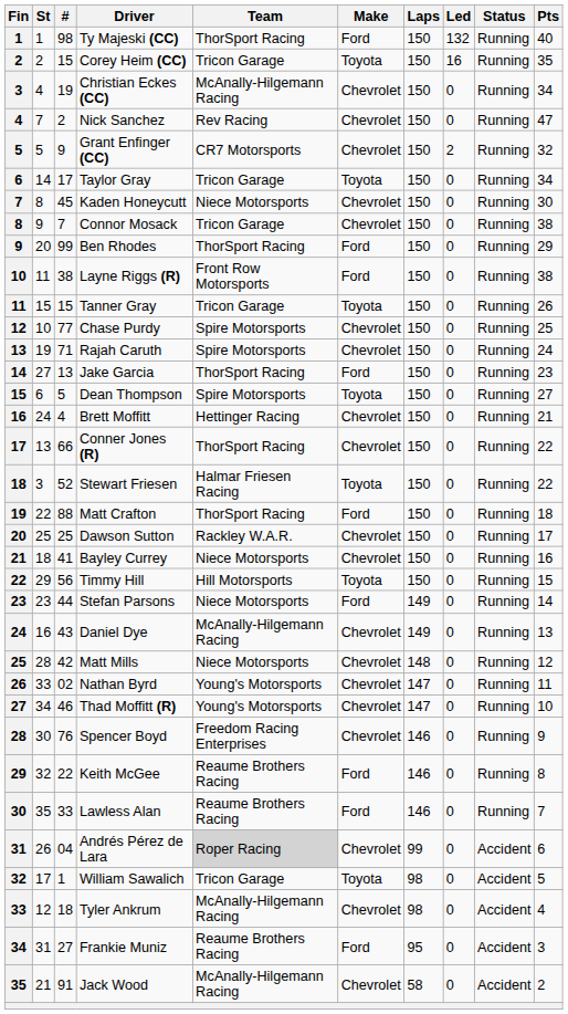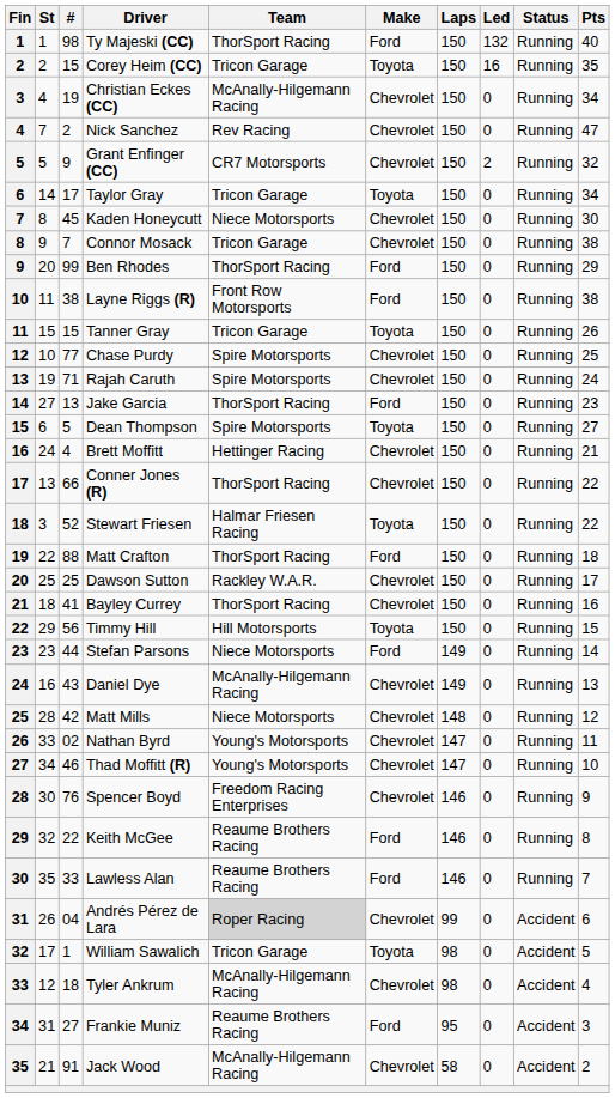Bayley Currey | Team: Niece Motorsports -> ThorSport Racing
